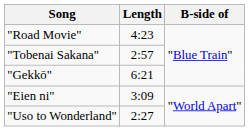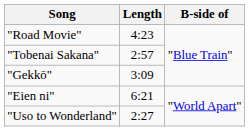"Gekkō" | Length: 6:21 -> 3:09
"Eien ni" | Length: 3:09 -> 6:21
